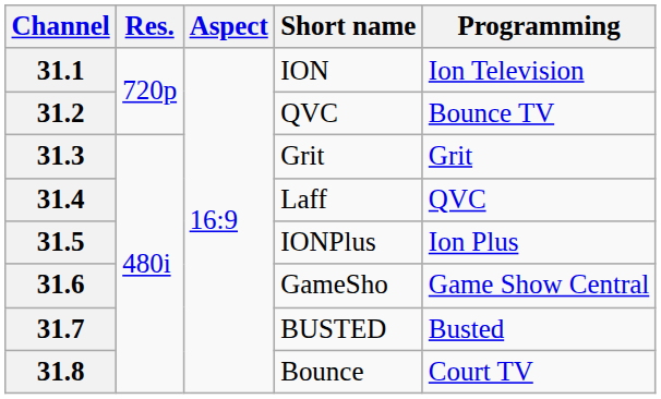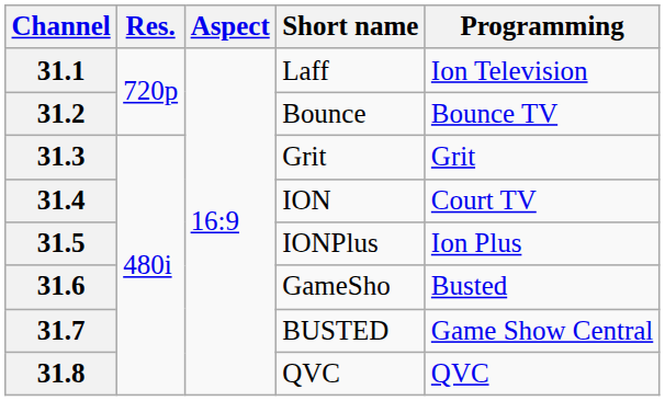31.1 | Short name: ION -> Laff
31.2 | Short name: QVC -> Bounce
31.4 | Short name: Laff -> ION
31.4 | Programming: QVC -> Court TV
31.6 | Programming: Game Show Central -> Busted
31.7 | Programming: Busted -> Game Show Central
31.8 | Short name: Bounce -> QVC
31.8 | Programming: Court TV -> QVC
